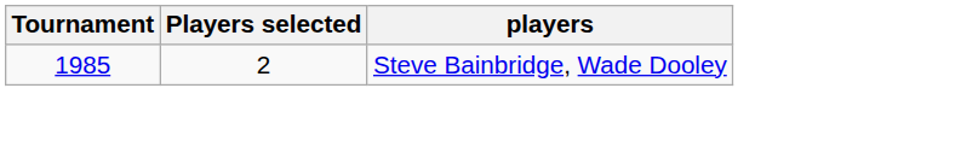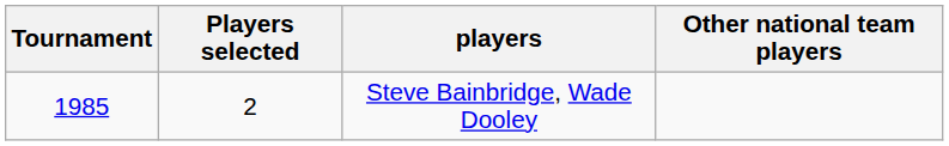+ column: Other national team players
